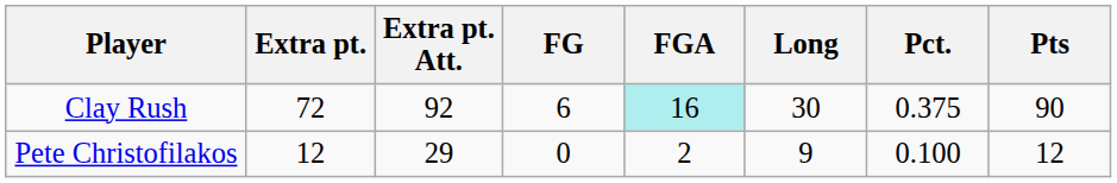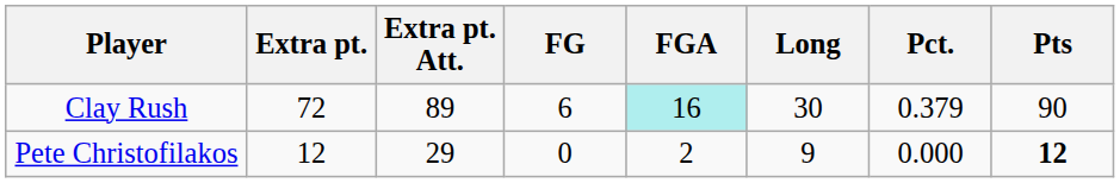Clay Rush | Extra pt. Att.: 92 -> 89
Clay Rush | Pct.: 0.375 -> 0.379
Pete Christofilakos | Pct.: 0.100 -> 0.000
Pete Christofilakos | Pts: normal -> bold
